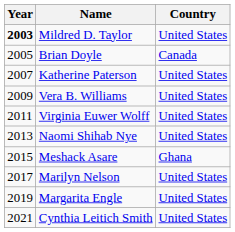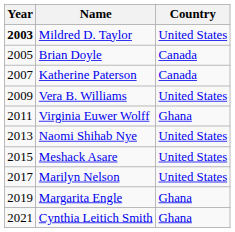Katherine Paterson | Country: United States -> Canada
Virginia Euwer Wolff | Country: United States -> Ghana
Meshack Asare | Country: Ghana -> United States
Margarita Engle | Country: United States -> Ghana
Cynthia Leitich Smith | Country: United States -> Ghana
